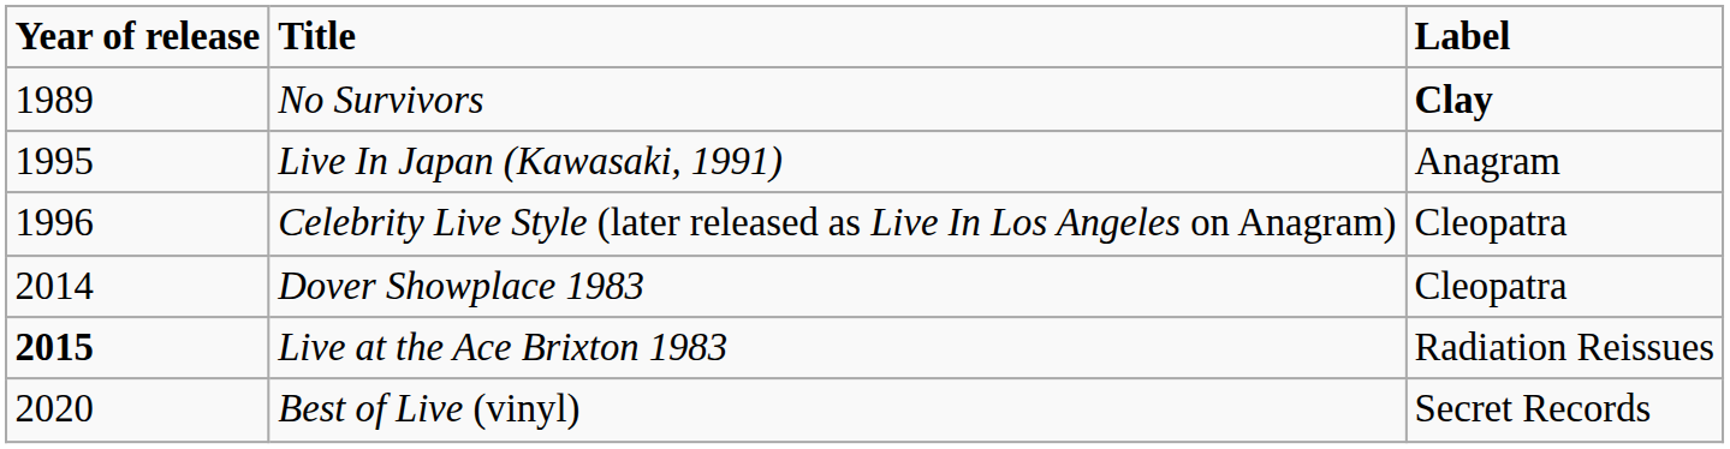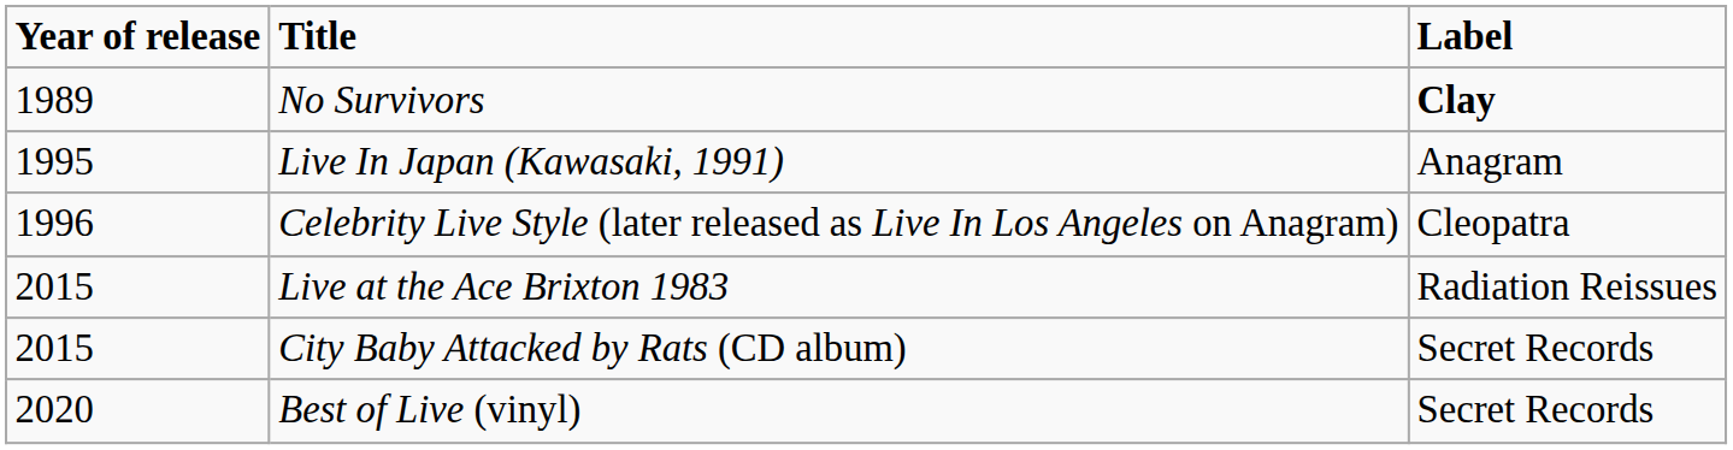- row: 2014 | Dover Showplace 1983 | Cleopatra
Live at the Ace Brixton 1983 | Year of release: bold -> normal
+ row: 2015 | City Baby Attacked by Rats (CD album) | Secret Records
